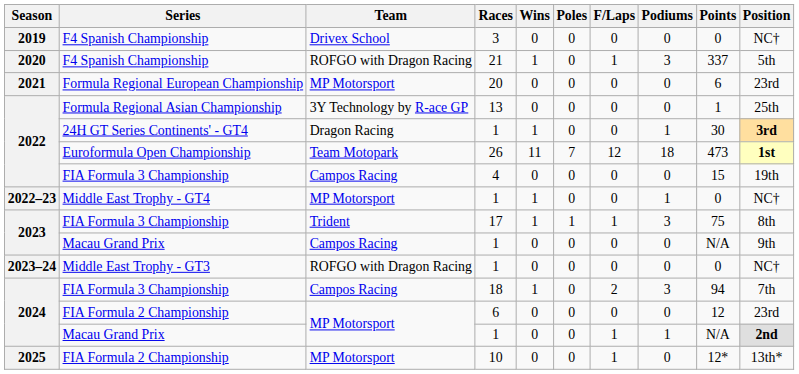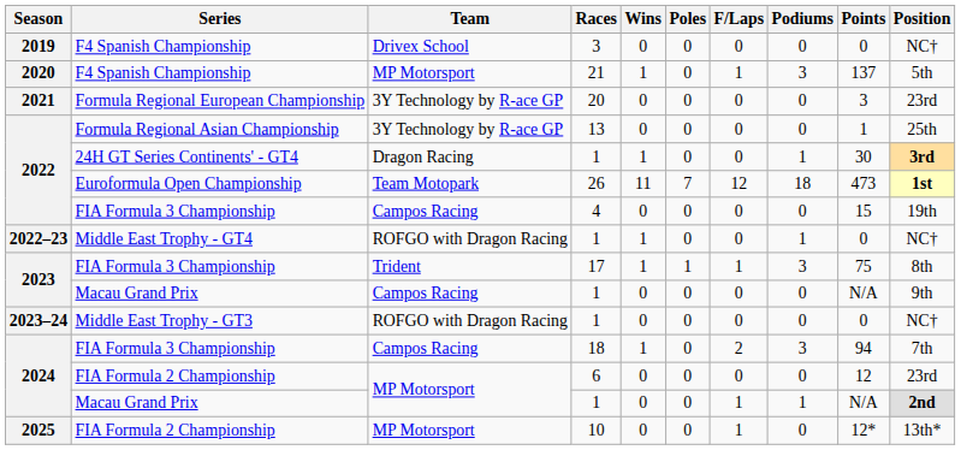21 | Team: ROFGO with Dragon Racing -> MP Motorsport
21 | Points: 337 -> 137
20 | Team: MP Motorsport -> 3Y Technology by R-ace GP
20 | Points: 6 -> 3
2022–23 / 1 | Team: MP Motorsport -> ROFGO with Dragon Racing
